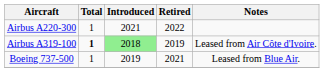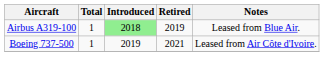- row: Airbus A220-300 | 1 | 2021 | 2022
Airbus A319-100 | Total: bold -> normal
Airbus A319-100 | Notes: Leased from Air Côte d'Ivoire. -> Leased from Blue Air.
Boeing 737-500 | Notes: Leased from Blue Air. -> Leased from Air Côte d'Ivoire.
